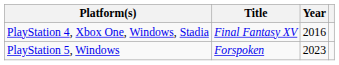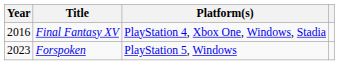columns swapped: Year <-> Platform(s)
